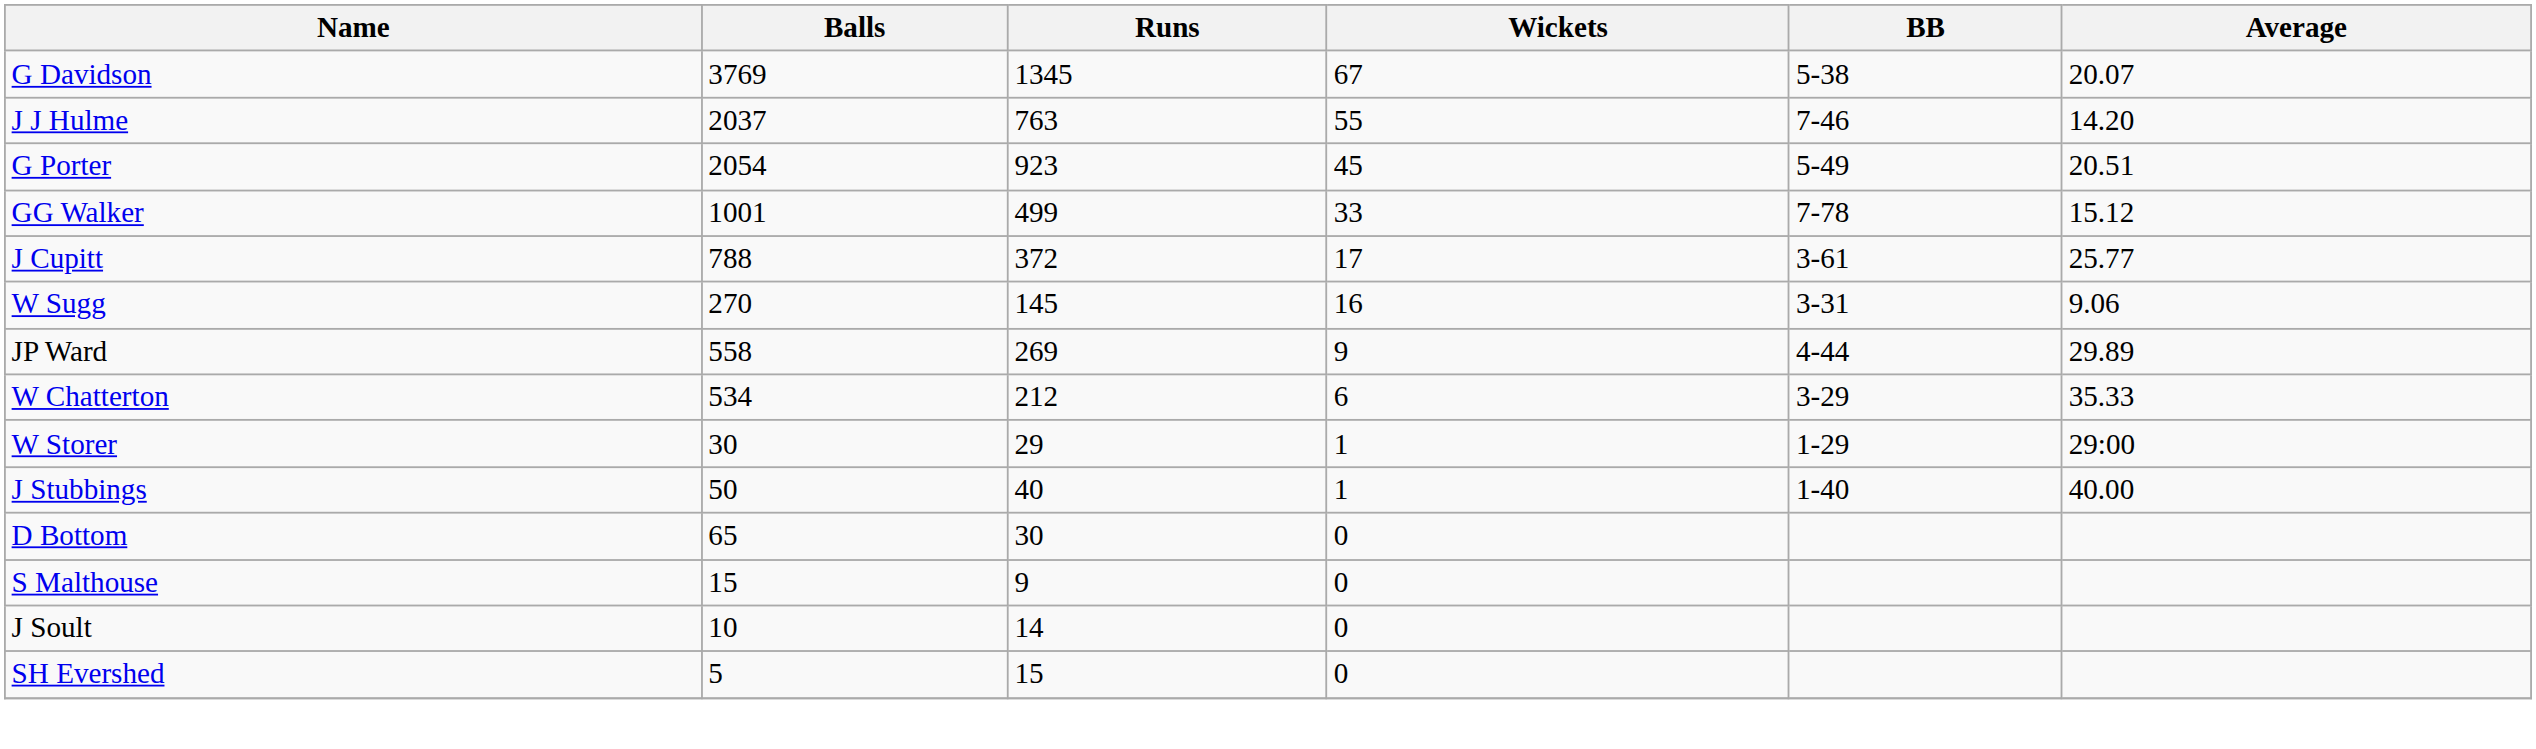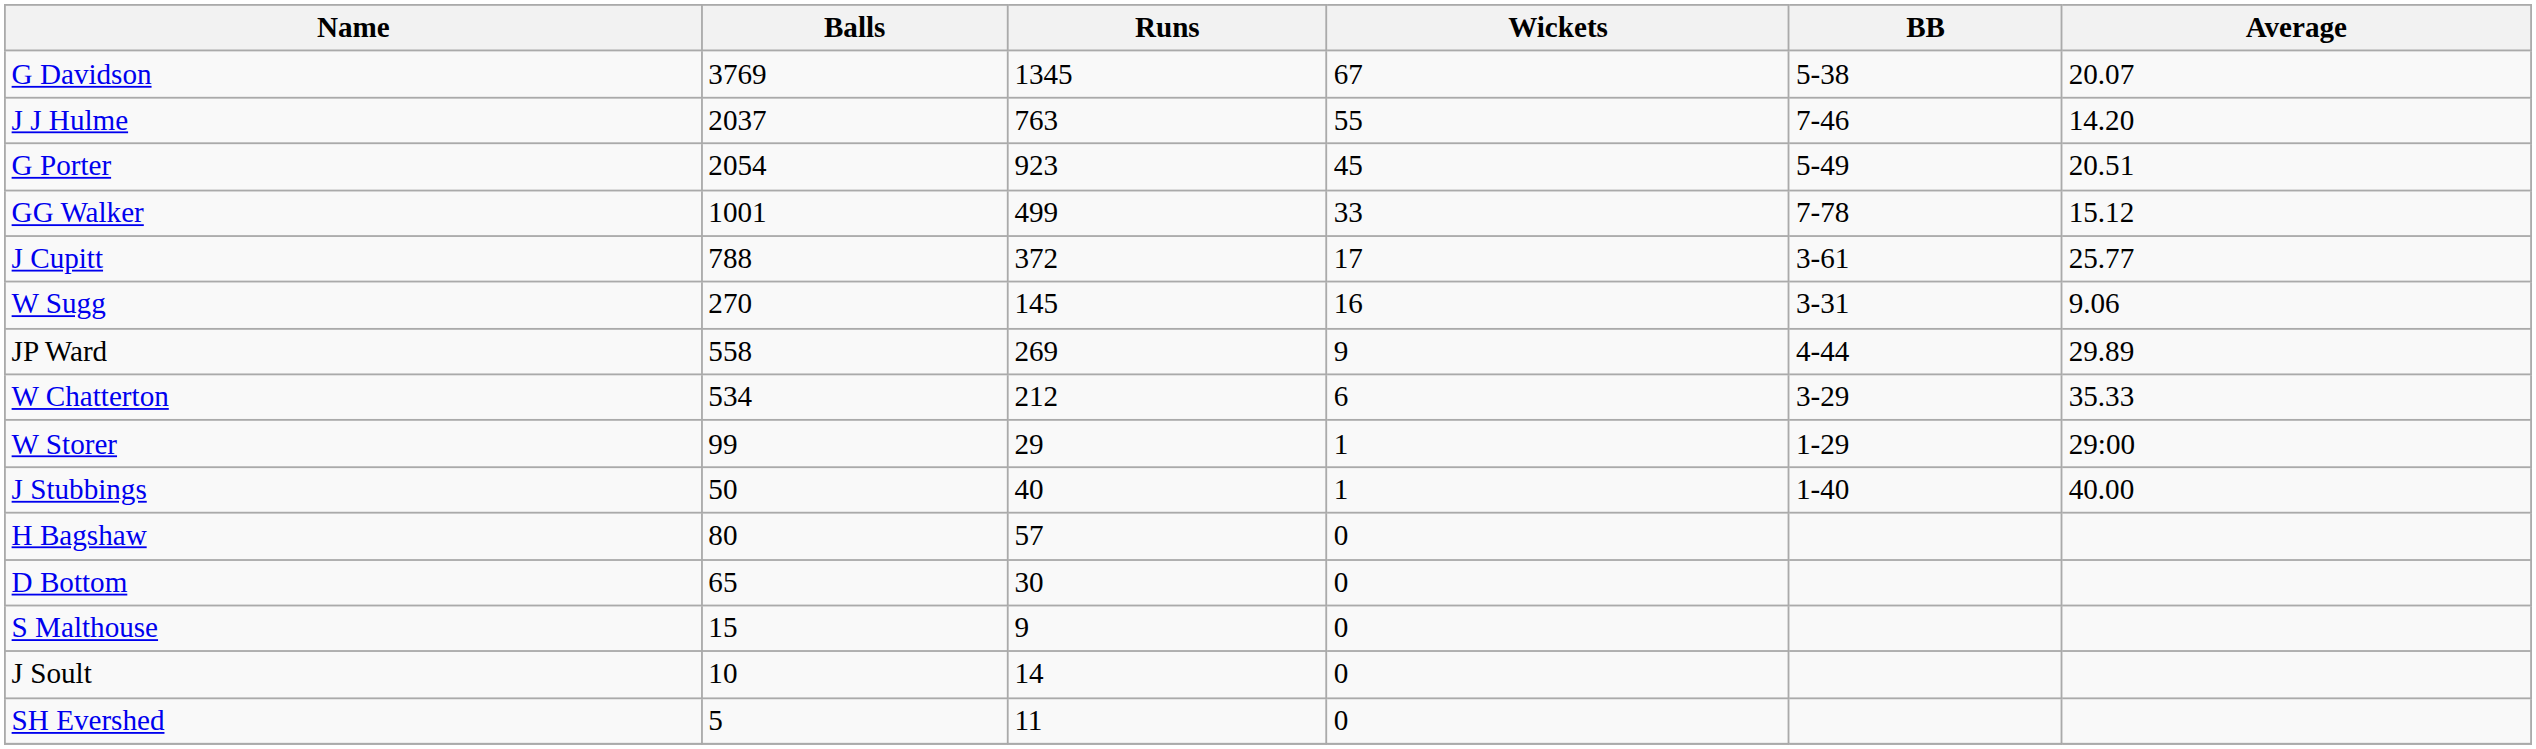W Storer | Balls: 30 -> 99
+ row: H Bagshaw | 80 | 57 | 0
SH Evershed | Runs: 15 -> 11
